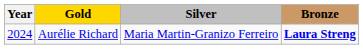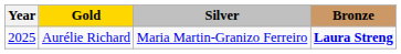Aurélie Richard | Year: 2024 -> 2025
